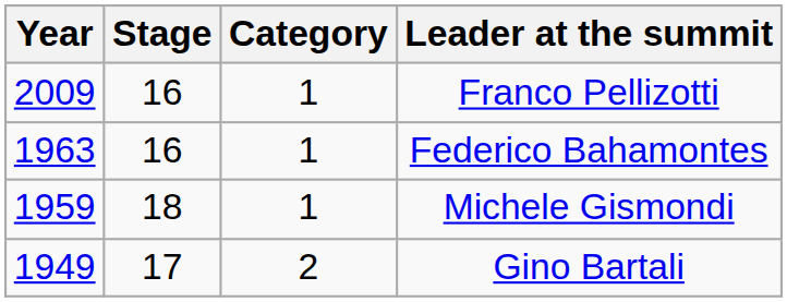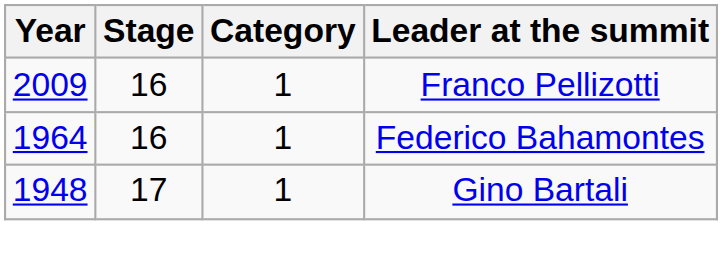Federico Bahamontes | Year: 1963 -> 1964
- row: 1959 | 18 | 1 | Michele Gismondi
Gino Bartali | Year: 1949 -> 1948
Gino Bartali | Category: 2 -> 1
